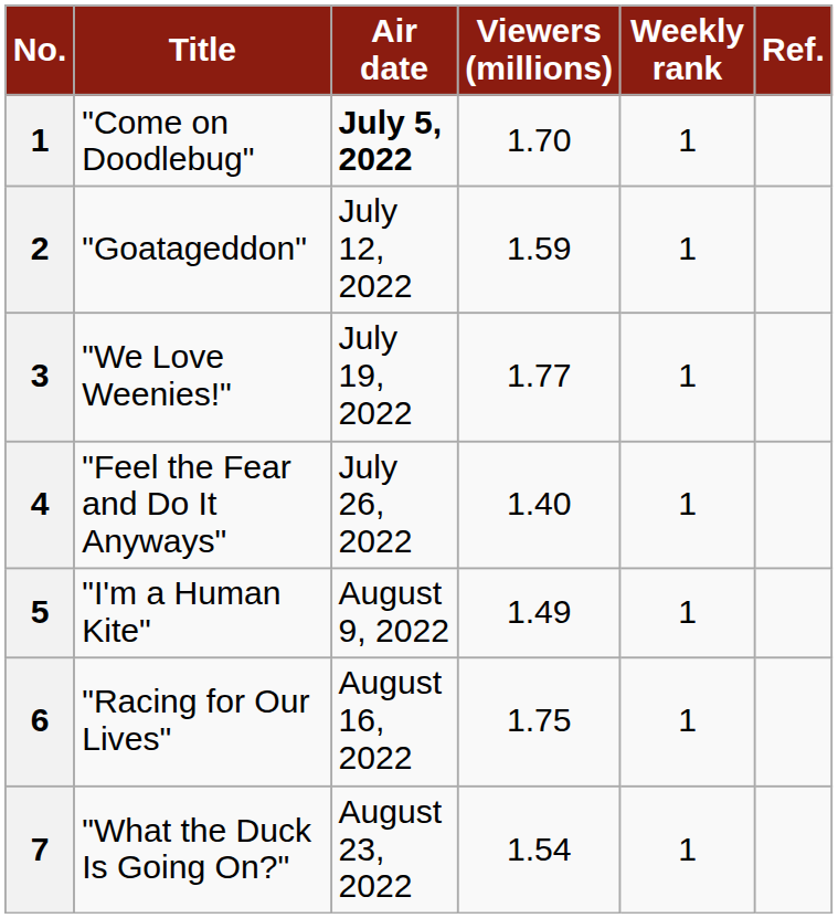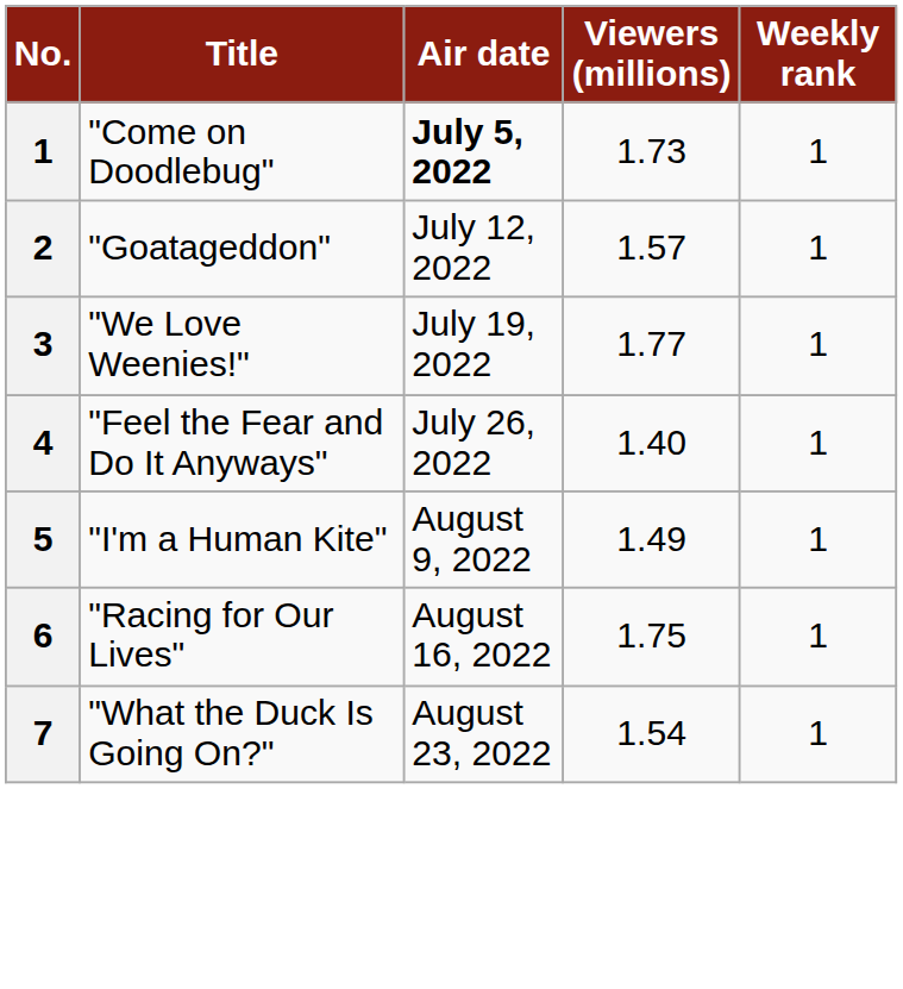- column: Ref.
"Come on Doodlebug" | Viewers (millions): 1.70 -> 1.73
"Goatageddon" | Viewers (millions): 1.59 -> 1.57
